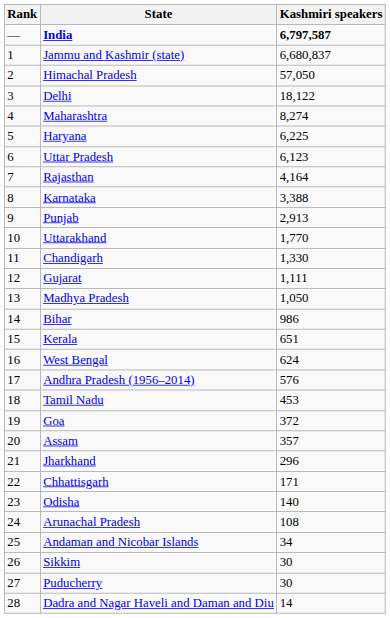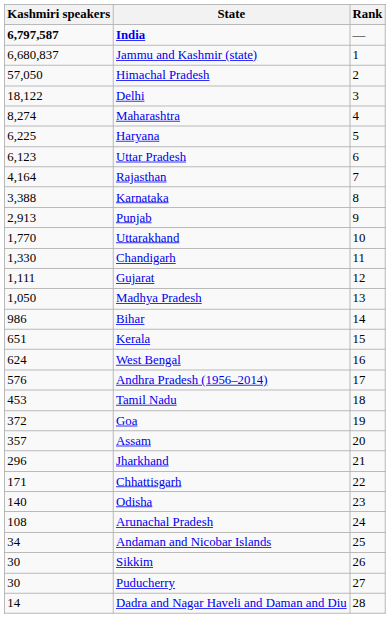columns swapped: Rank <-> Kashmiri speakers
